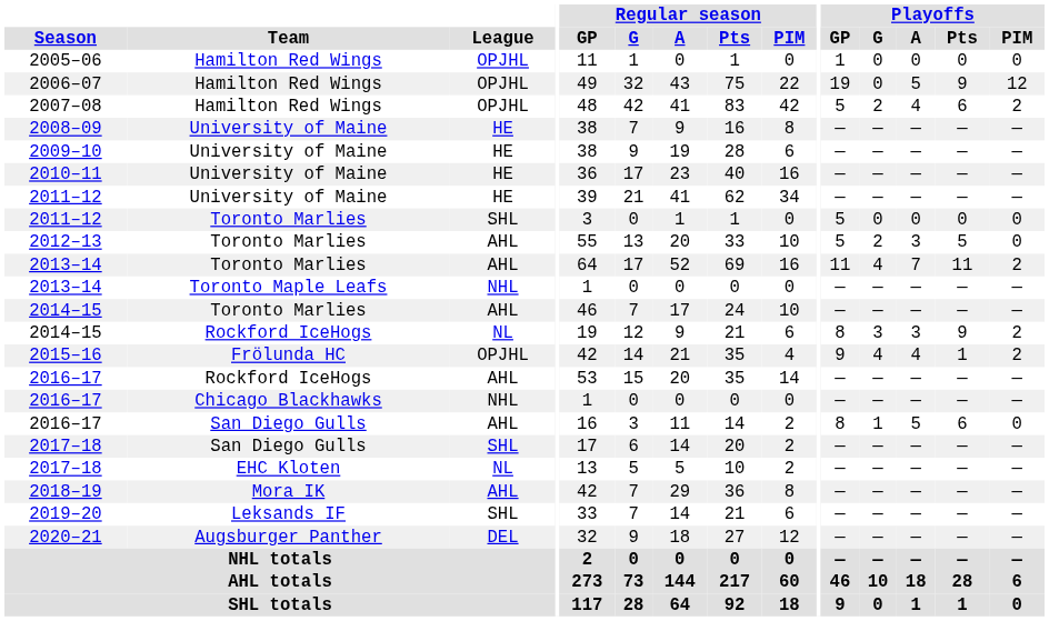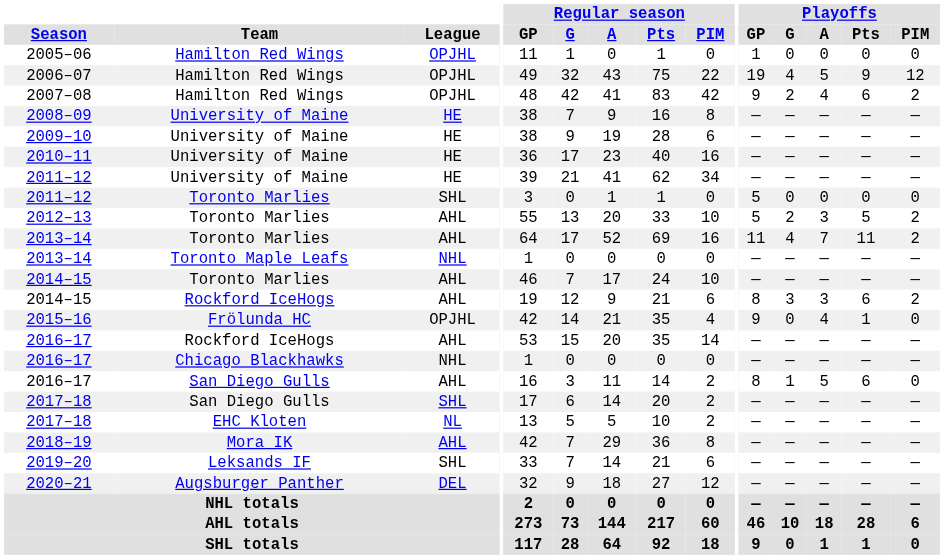2006–07 | Playoffs / G: 0 -> 4
2007–08 | Playoffs / GP: 5 -> 9
2012–13 | Playoffs / PIM: 0 -> 2
2014–15 / Rockford IceHogs | League: NL -> AHL
2014–15 / Rockford IceHogs | Playoffs / Pts: 9 -> 6
2015–16 | Playoffs / G: 4 -> 0
2015–16 | Playoffs / PIM: 2 -> 0
